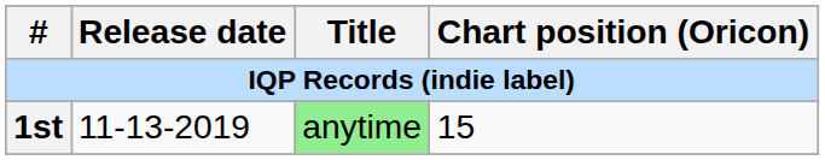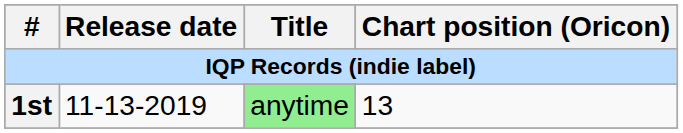1st | Chart position (Oricon): 15 -> 13
